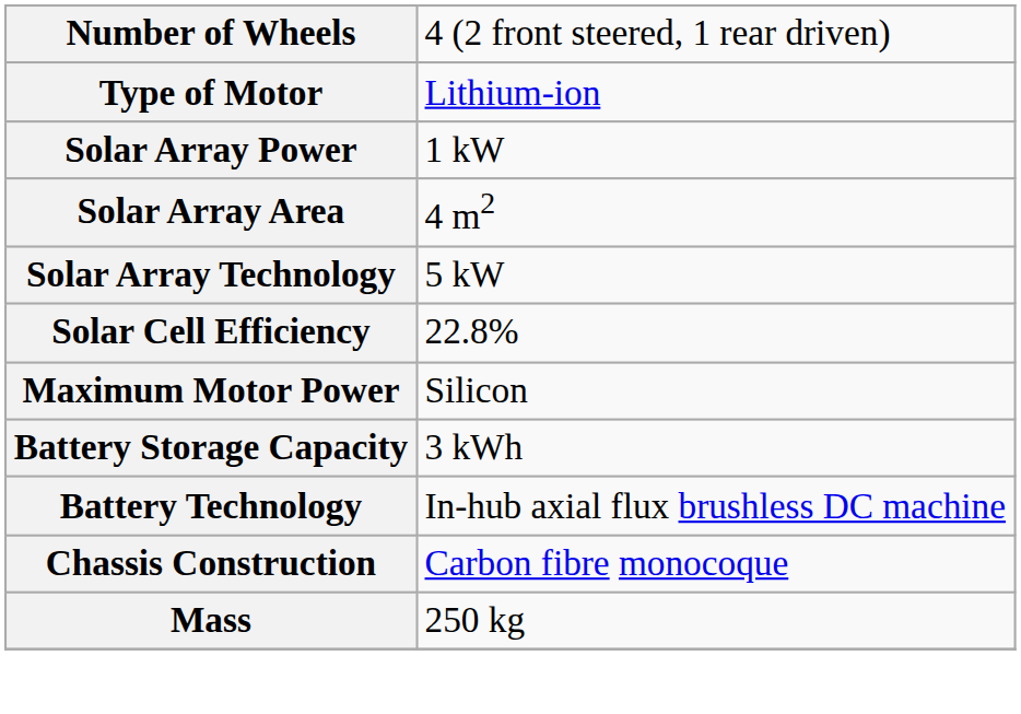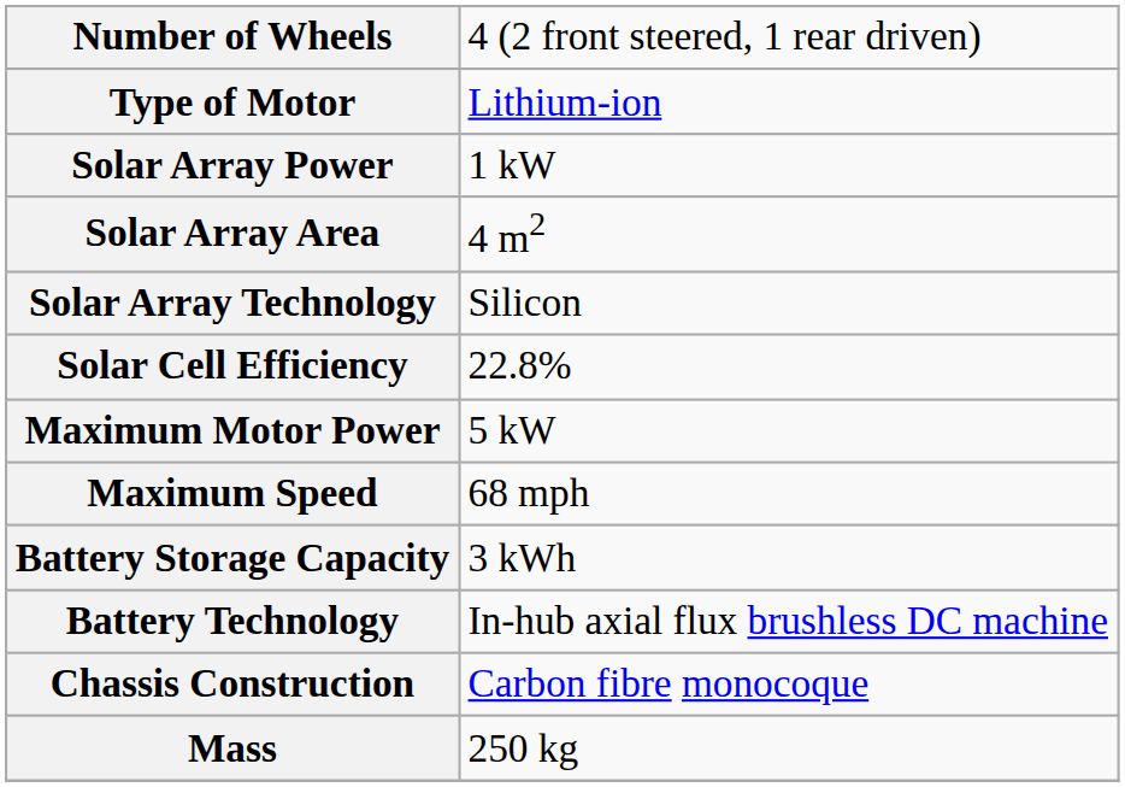Solar Array Technology | column 2: 5 kW -> Silicon
Maximum Motor Power | column 2: Silicon -> 5 kW
+ row: Maximum Speed | 68 mph
